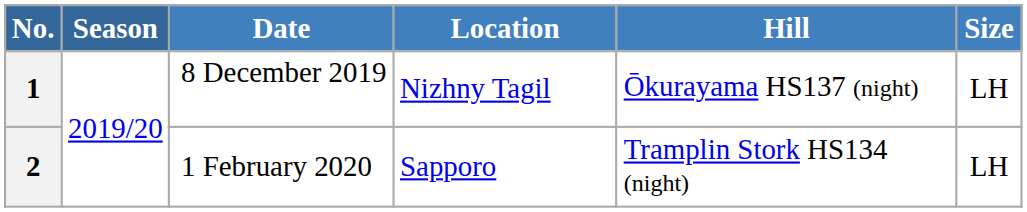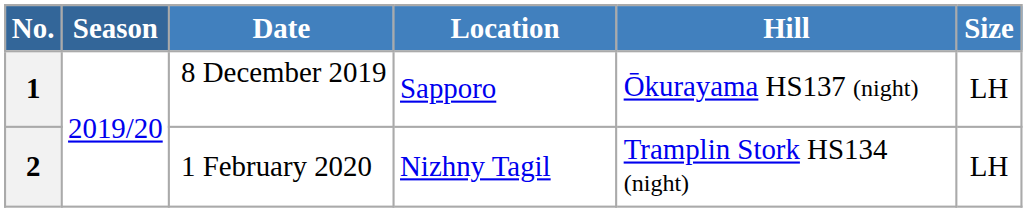1 | Location: Nizhny Tagil -> Sapporo
2 | Location: Sapporo -> Nizhny Tagil
